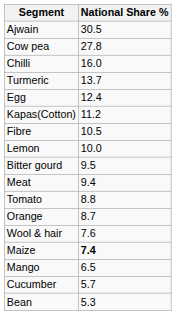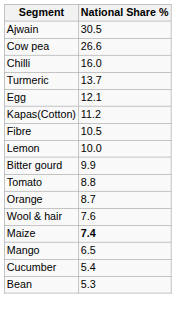Cow pea | National Share %: 27.8 -> 26.6
Egg | National Share %: 12.4 -> 12.1
Bitter gourd | National Share %: 9.5 -> 9.9
- row: Meat | 9.4
Cucumber | National Share %: 5.7 -> 5.4
